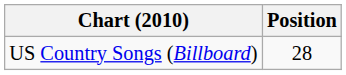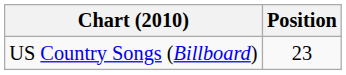US Country Songs (Billboard) | Position: 28 -> 23
